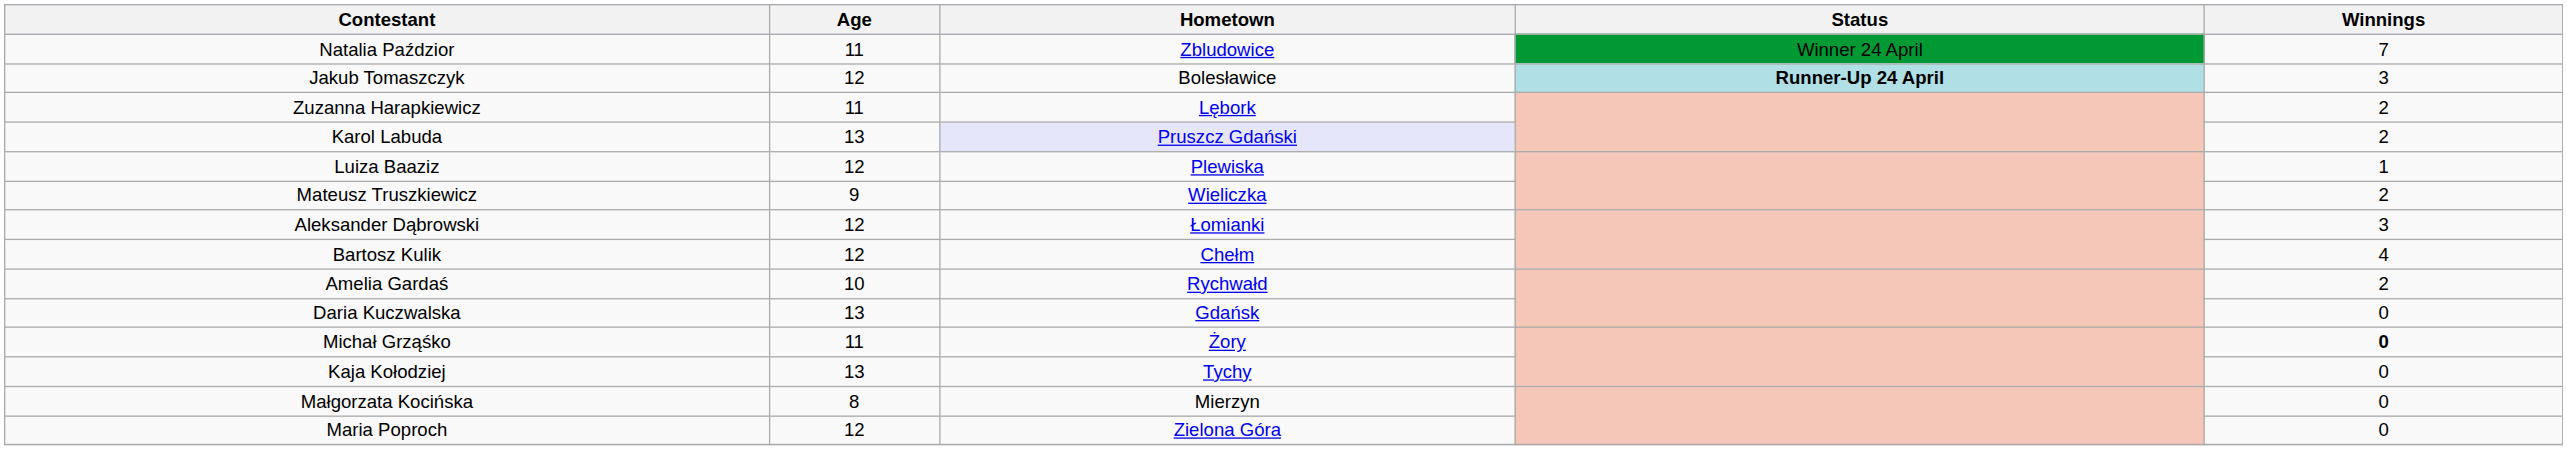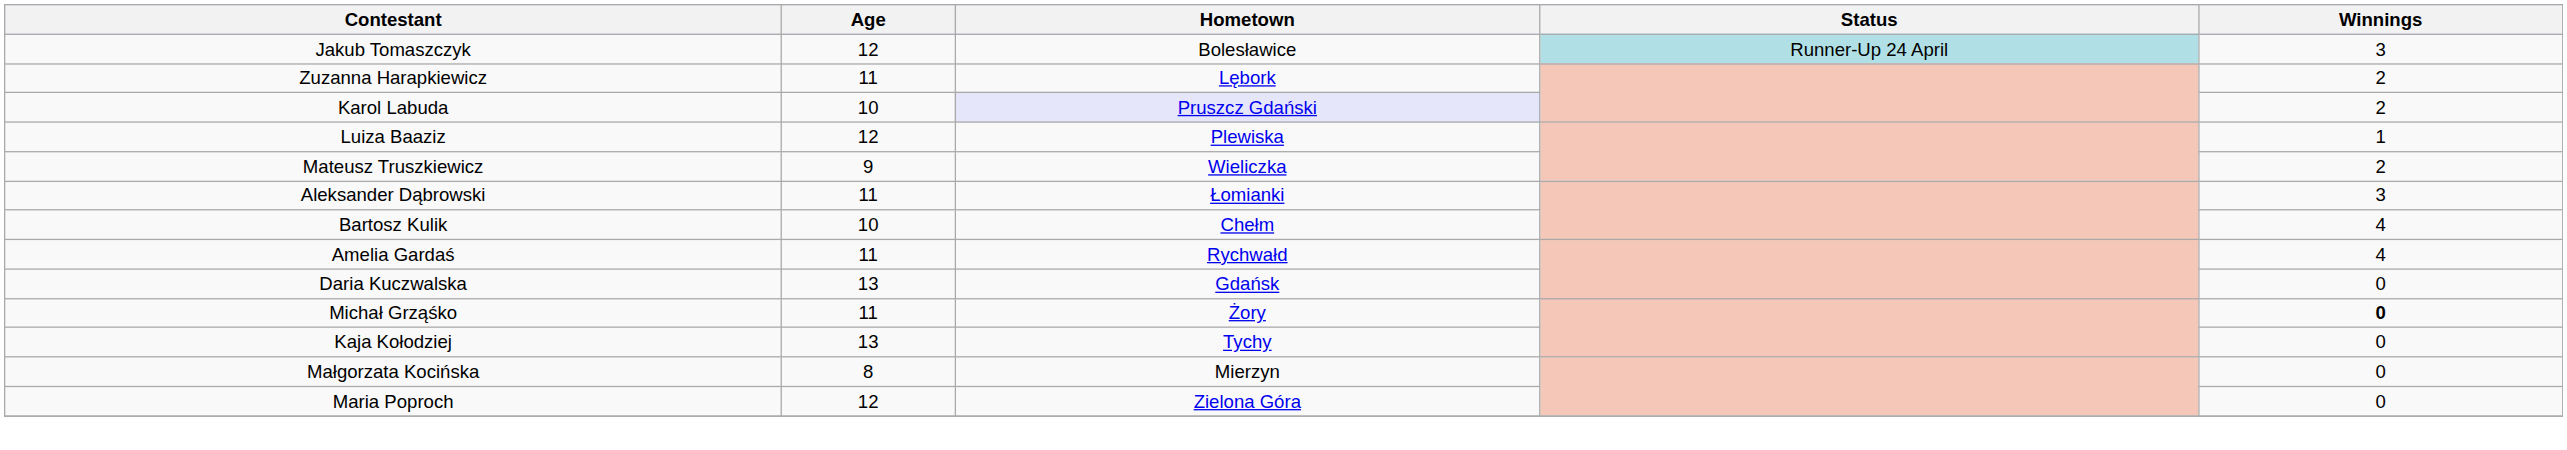- row: Natalia Paździor | 11 | Zbludowice | Winner 24 April | 7
Jakub Tomaszczyk | Status: bold -> normal
Karol Labuda | Age: 13 -> 10
Aleksander Dąbrowski | Age: 12 -> 11
Bartosz Kulik | Age: 12 -> 10
Amelia Gardaś | Age: 10 -> 11
Amelia Gardaś | Winnings: 2 -> 4
